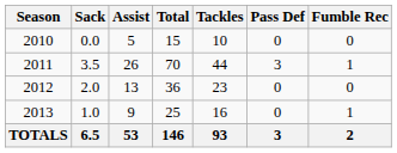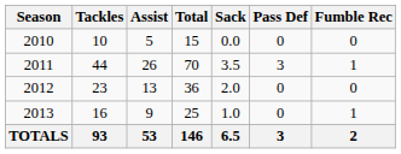columns swapped: Tackles <-> Sack
